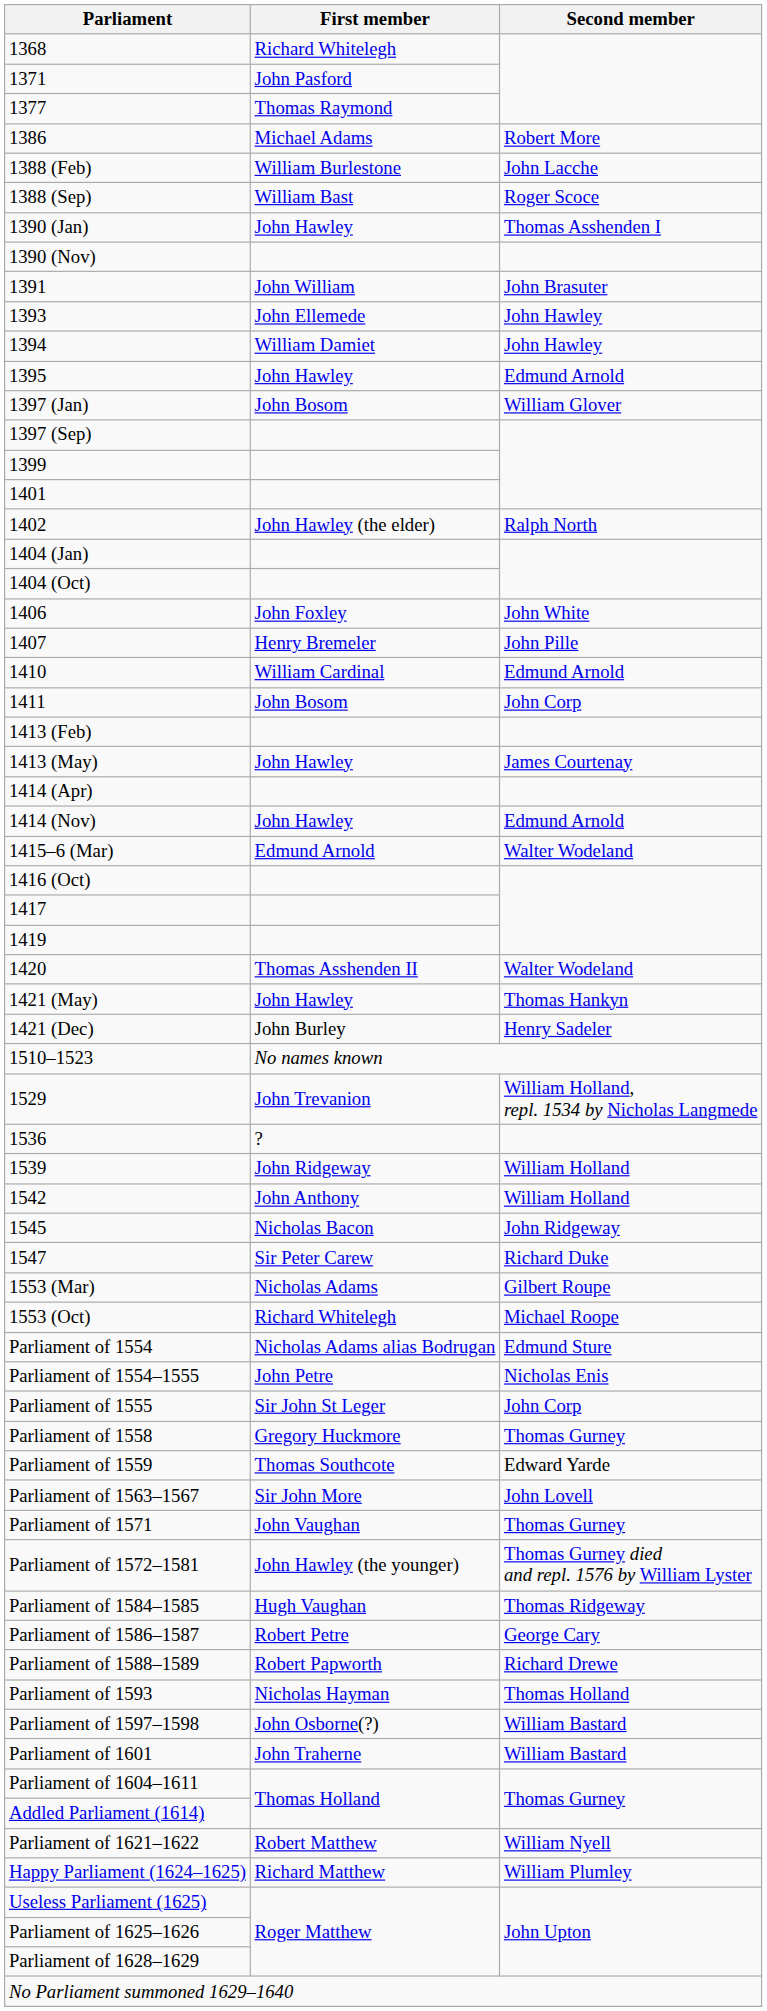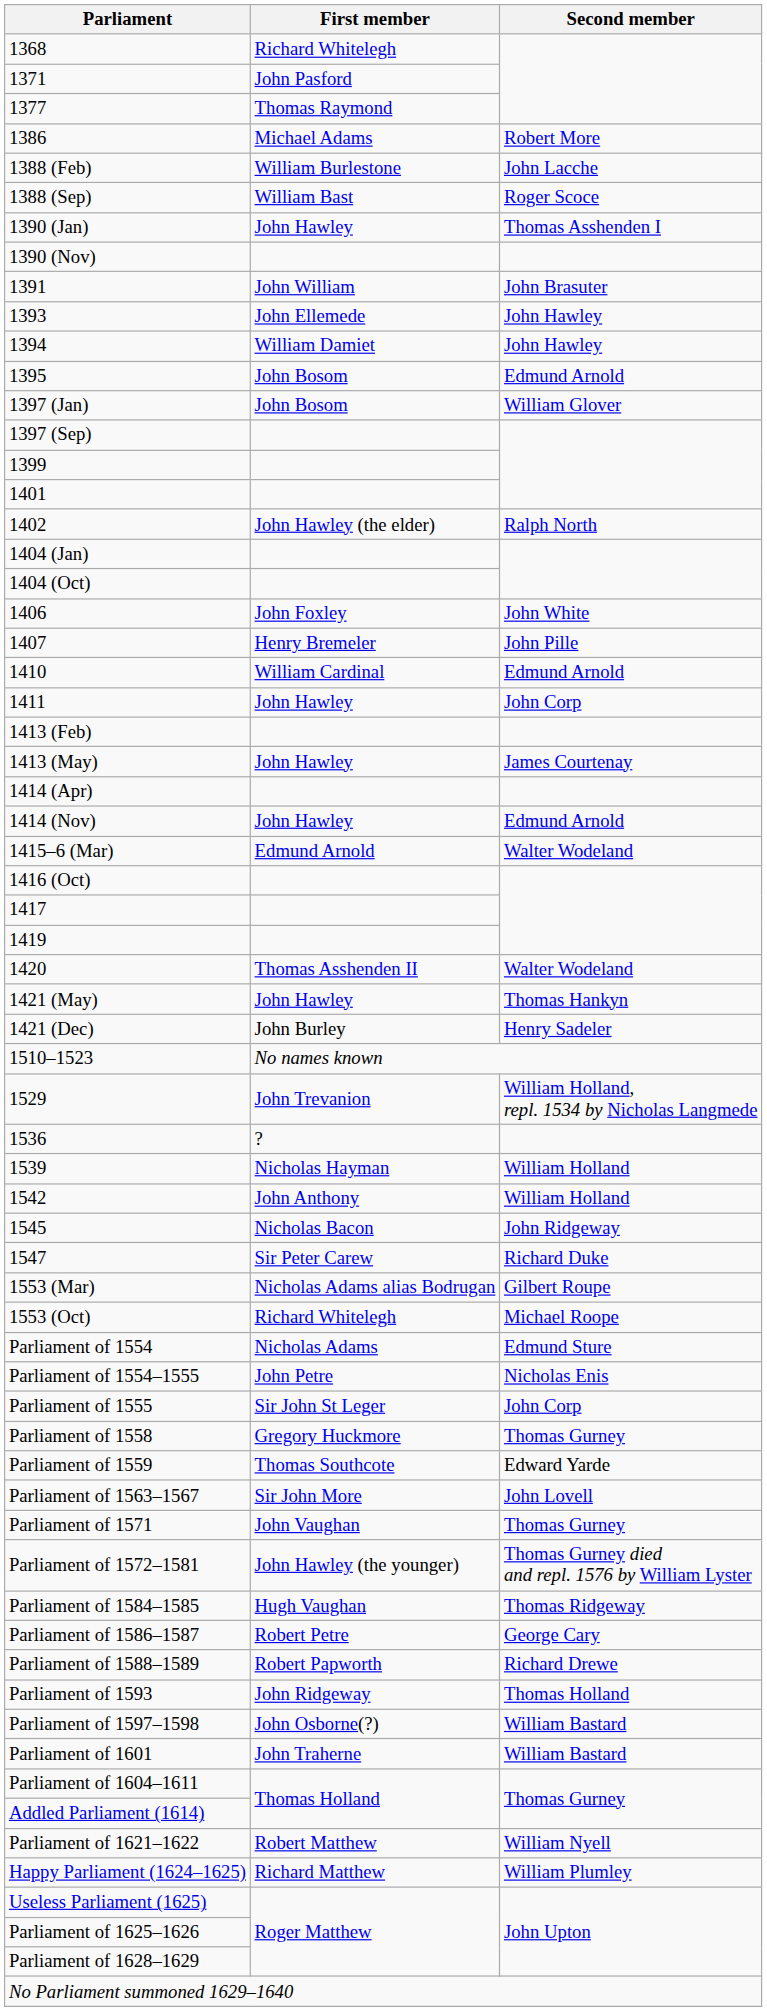1395 | First member: John Hawley -> John Bosom
1411 | First member: John Bosom -> John Hawley
1539 | First member: John Ridgeway -> Nicholas Hayman
1553 (Mar) | First member: Nicholas Adams -> Nicholas Adams alias Bodrugan
Parliament of 1554 | First member: Nicholas Adams alias Bodrugan -> Nicholas Adams
Parliament of 1593 | First member: Nicholas Hayman -> John Ridgeway
